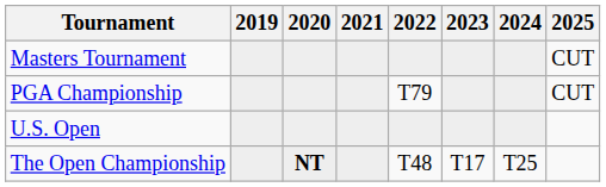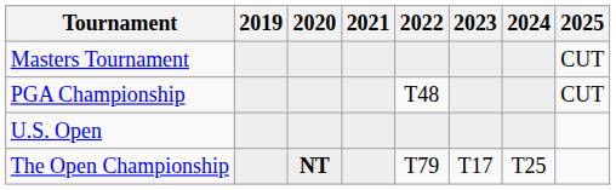PGA Championship | 2022: T79 -> T48
The Open Championship | 2022: T48 -> T79
